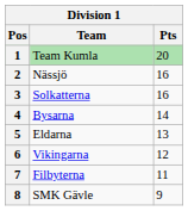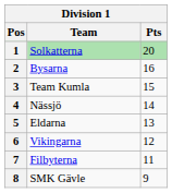1 | Team: Team Kumla -> Solkatterna
2 | Team: Nässjö -> Bysarna
3 | Team: Solkatterna -> Team Kumla
3 | Pts: 16 -> 15
4 | Team: Bysarna -> Nässjö
